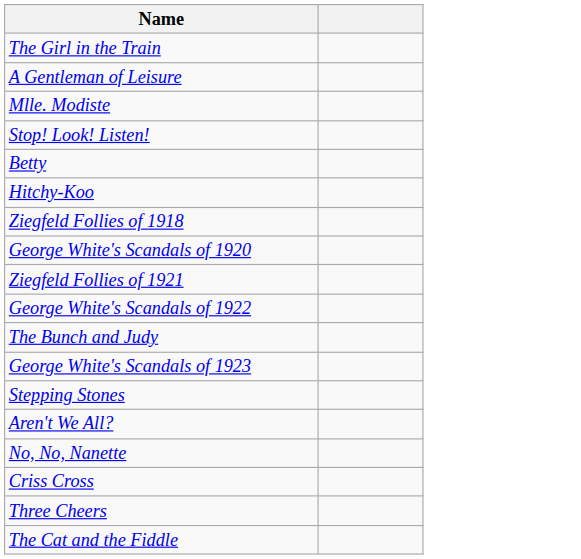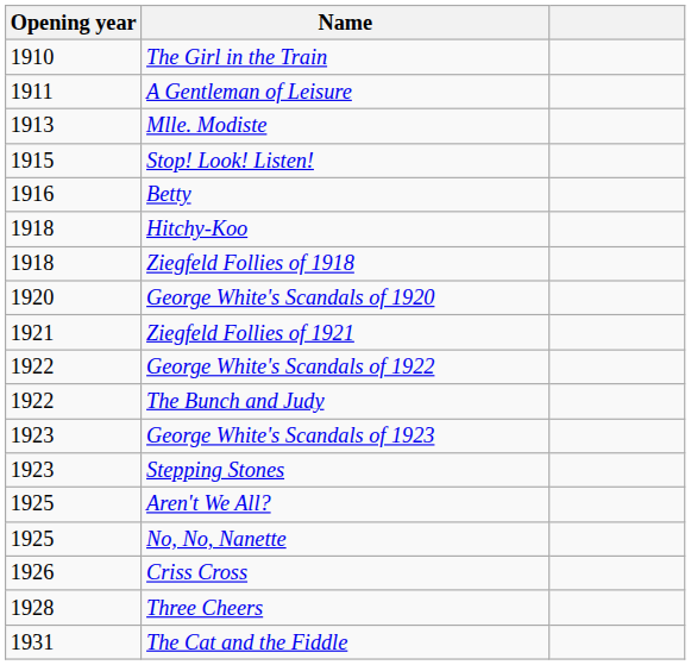+ column: Opening year | 1910 | 1911 | 1913 | 1915 | 1916 | 1918 | 1918 | 1920 | 1921 | 1922 | 1922 | 1923 | 1923 | 1925 | 1925 | 1926 | 1928 | 1931
